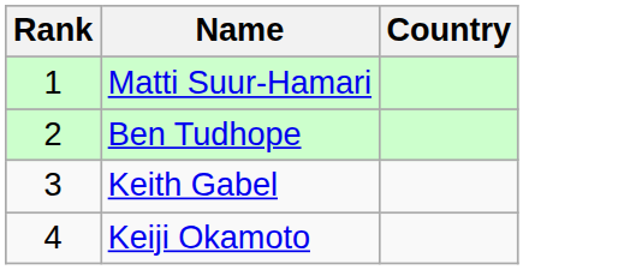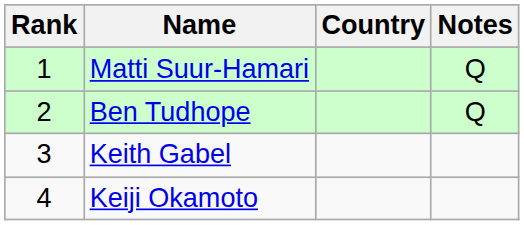+ column: Notes | Q | Q
